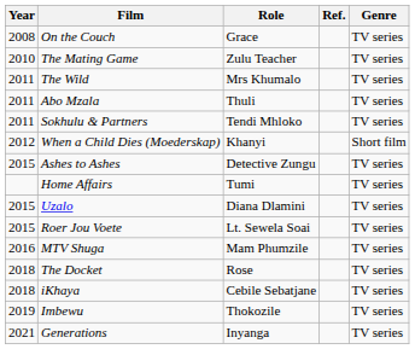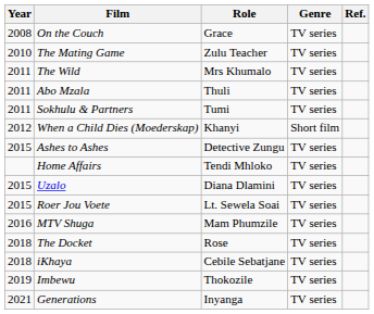columns swapped: Genre <-> Ref.
Sokhulu & Partners | Role: Tendi Mhloko -> Tumi
Home Affairs | Role: Tumi -> Tendi Mhloko
